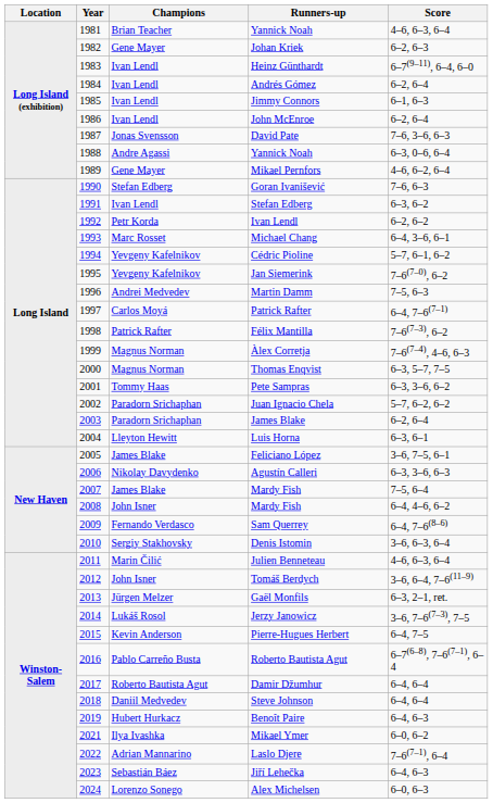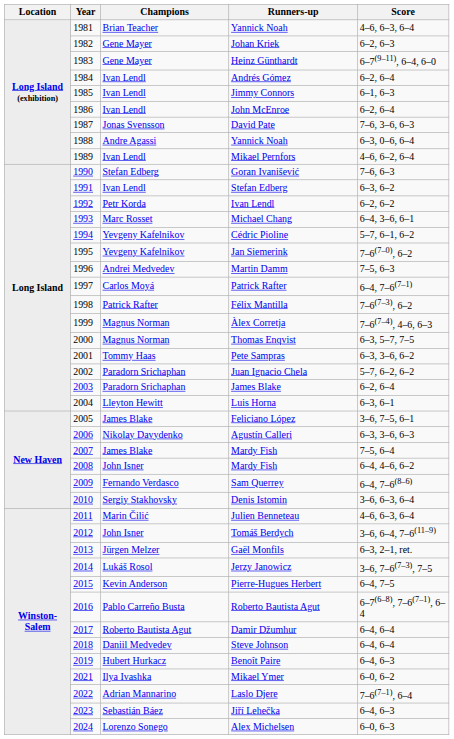Heinz Günthardt | Champions: Ivan Lendl -> Gene Mayer
Mikael Pernfors | Champions: Gene Mayer -> Ivan Lendl
